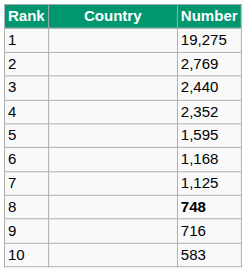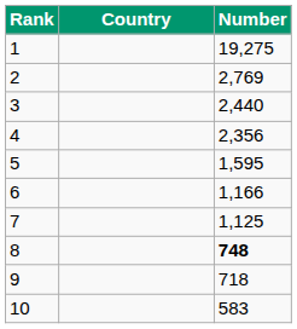4 | Number: 2,352 -> 2,356
6 | Number: 1,168 -> 1,166
9 | Number: 716 -> 718
